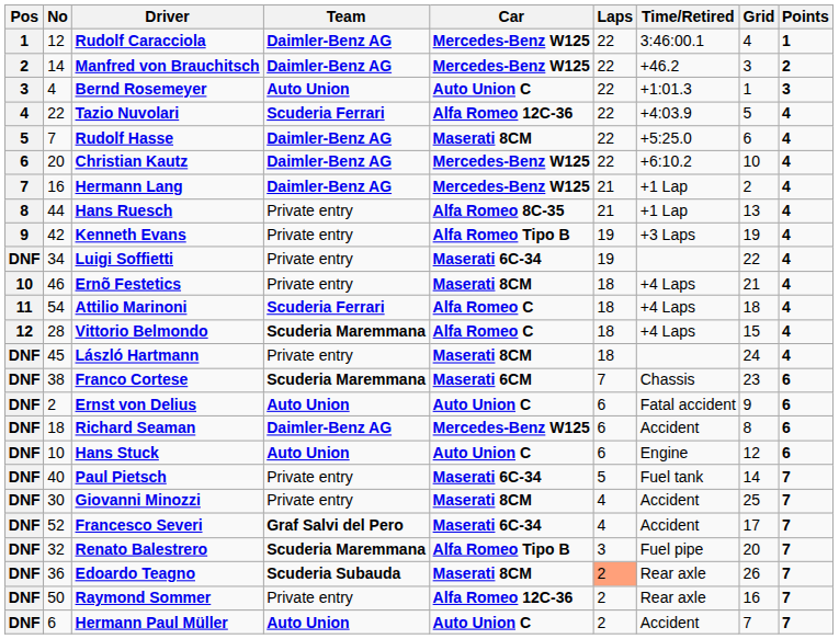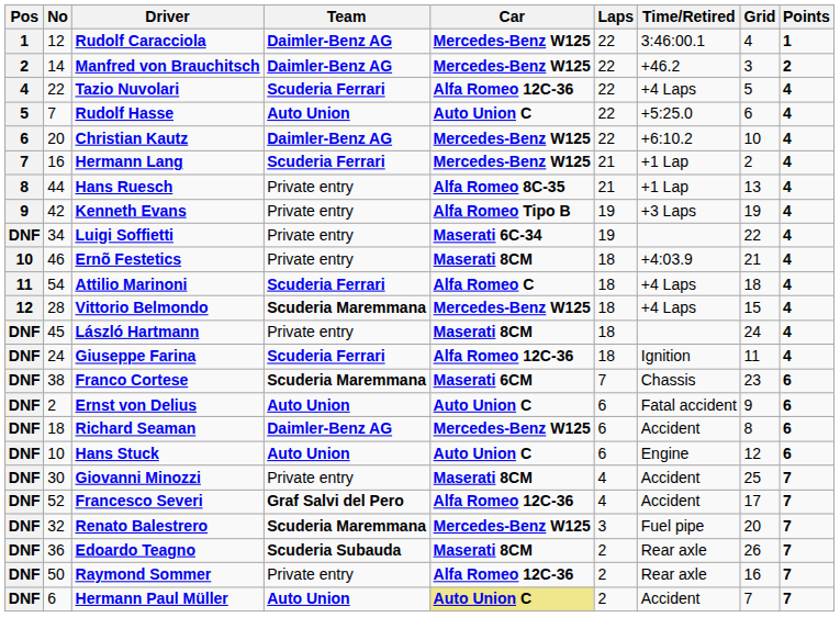- row: 3 | 4 | Bernd Rosemeyer | Auto Union | Auto Union C | 22 | +1:01.3 | 1 | 3
Tazio Nuvolari | Time/Retired: +4:03.9 -> +4 Laps
Rudolf Hasse | Team: Daimler-Benz AG -> Auto Union
Rudolf Hasse | Car: Maserati 8CM -> Auto Union C
Hermann Lang | Team: Daimler-Benz AG -> Scuderia Ferrari
Ernõ Festetics | Time/Retired: +4 Laps -> +4:03.9
Vittorio Belmondo | Car: Alfa Romeo C -> Mercedes-Benz W125
+ row: DNF | 24 | Giuseppe Farina | Scuderia Ferrari | Alfa Romeo 12C-36 | 18 | Ignition | 11 | 4
- row: DNF | 40 | Paul Pietsch | Private entry | Maserati 6C-34 | 5 | Fuel tank | 14 | 7
Francesco Severi | Car: Maserati 6C-34 -> Alfa Romeo 12C-36
Renato Balestrero | Car: Alfa Romeo Tipo B -> Mercedes-Benz W125
Edoardo Teagno | Laps: lightsalmon background -> no background
Hermann Paul Müller | Car: no background -> khaki background
